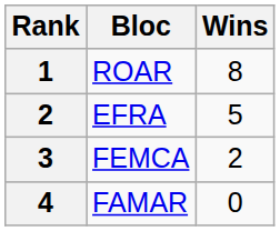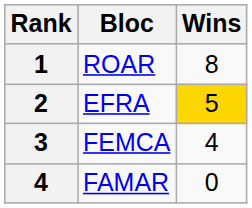EFRA | Wins: no background -> gold background
FEMCA | Wins: 2 -> 4
